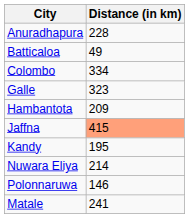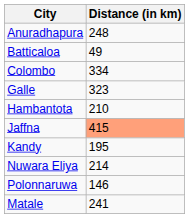Anuradhapura | Distance (in km): 228 -> 248
Hambantota | Distance (in km): 209 -> 210
